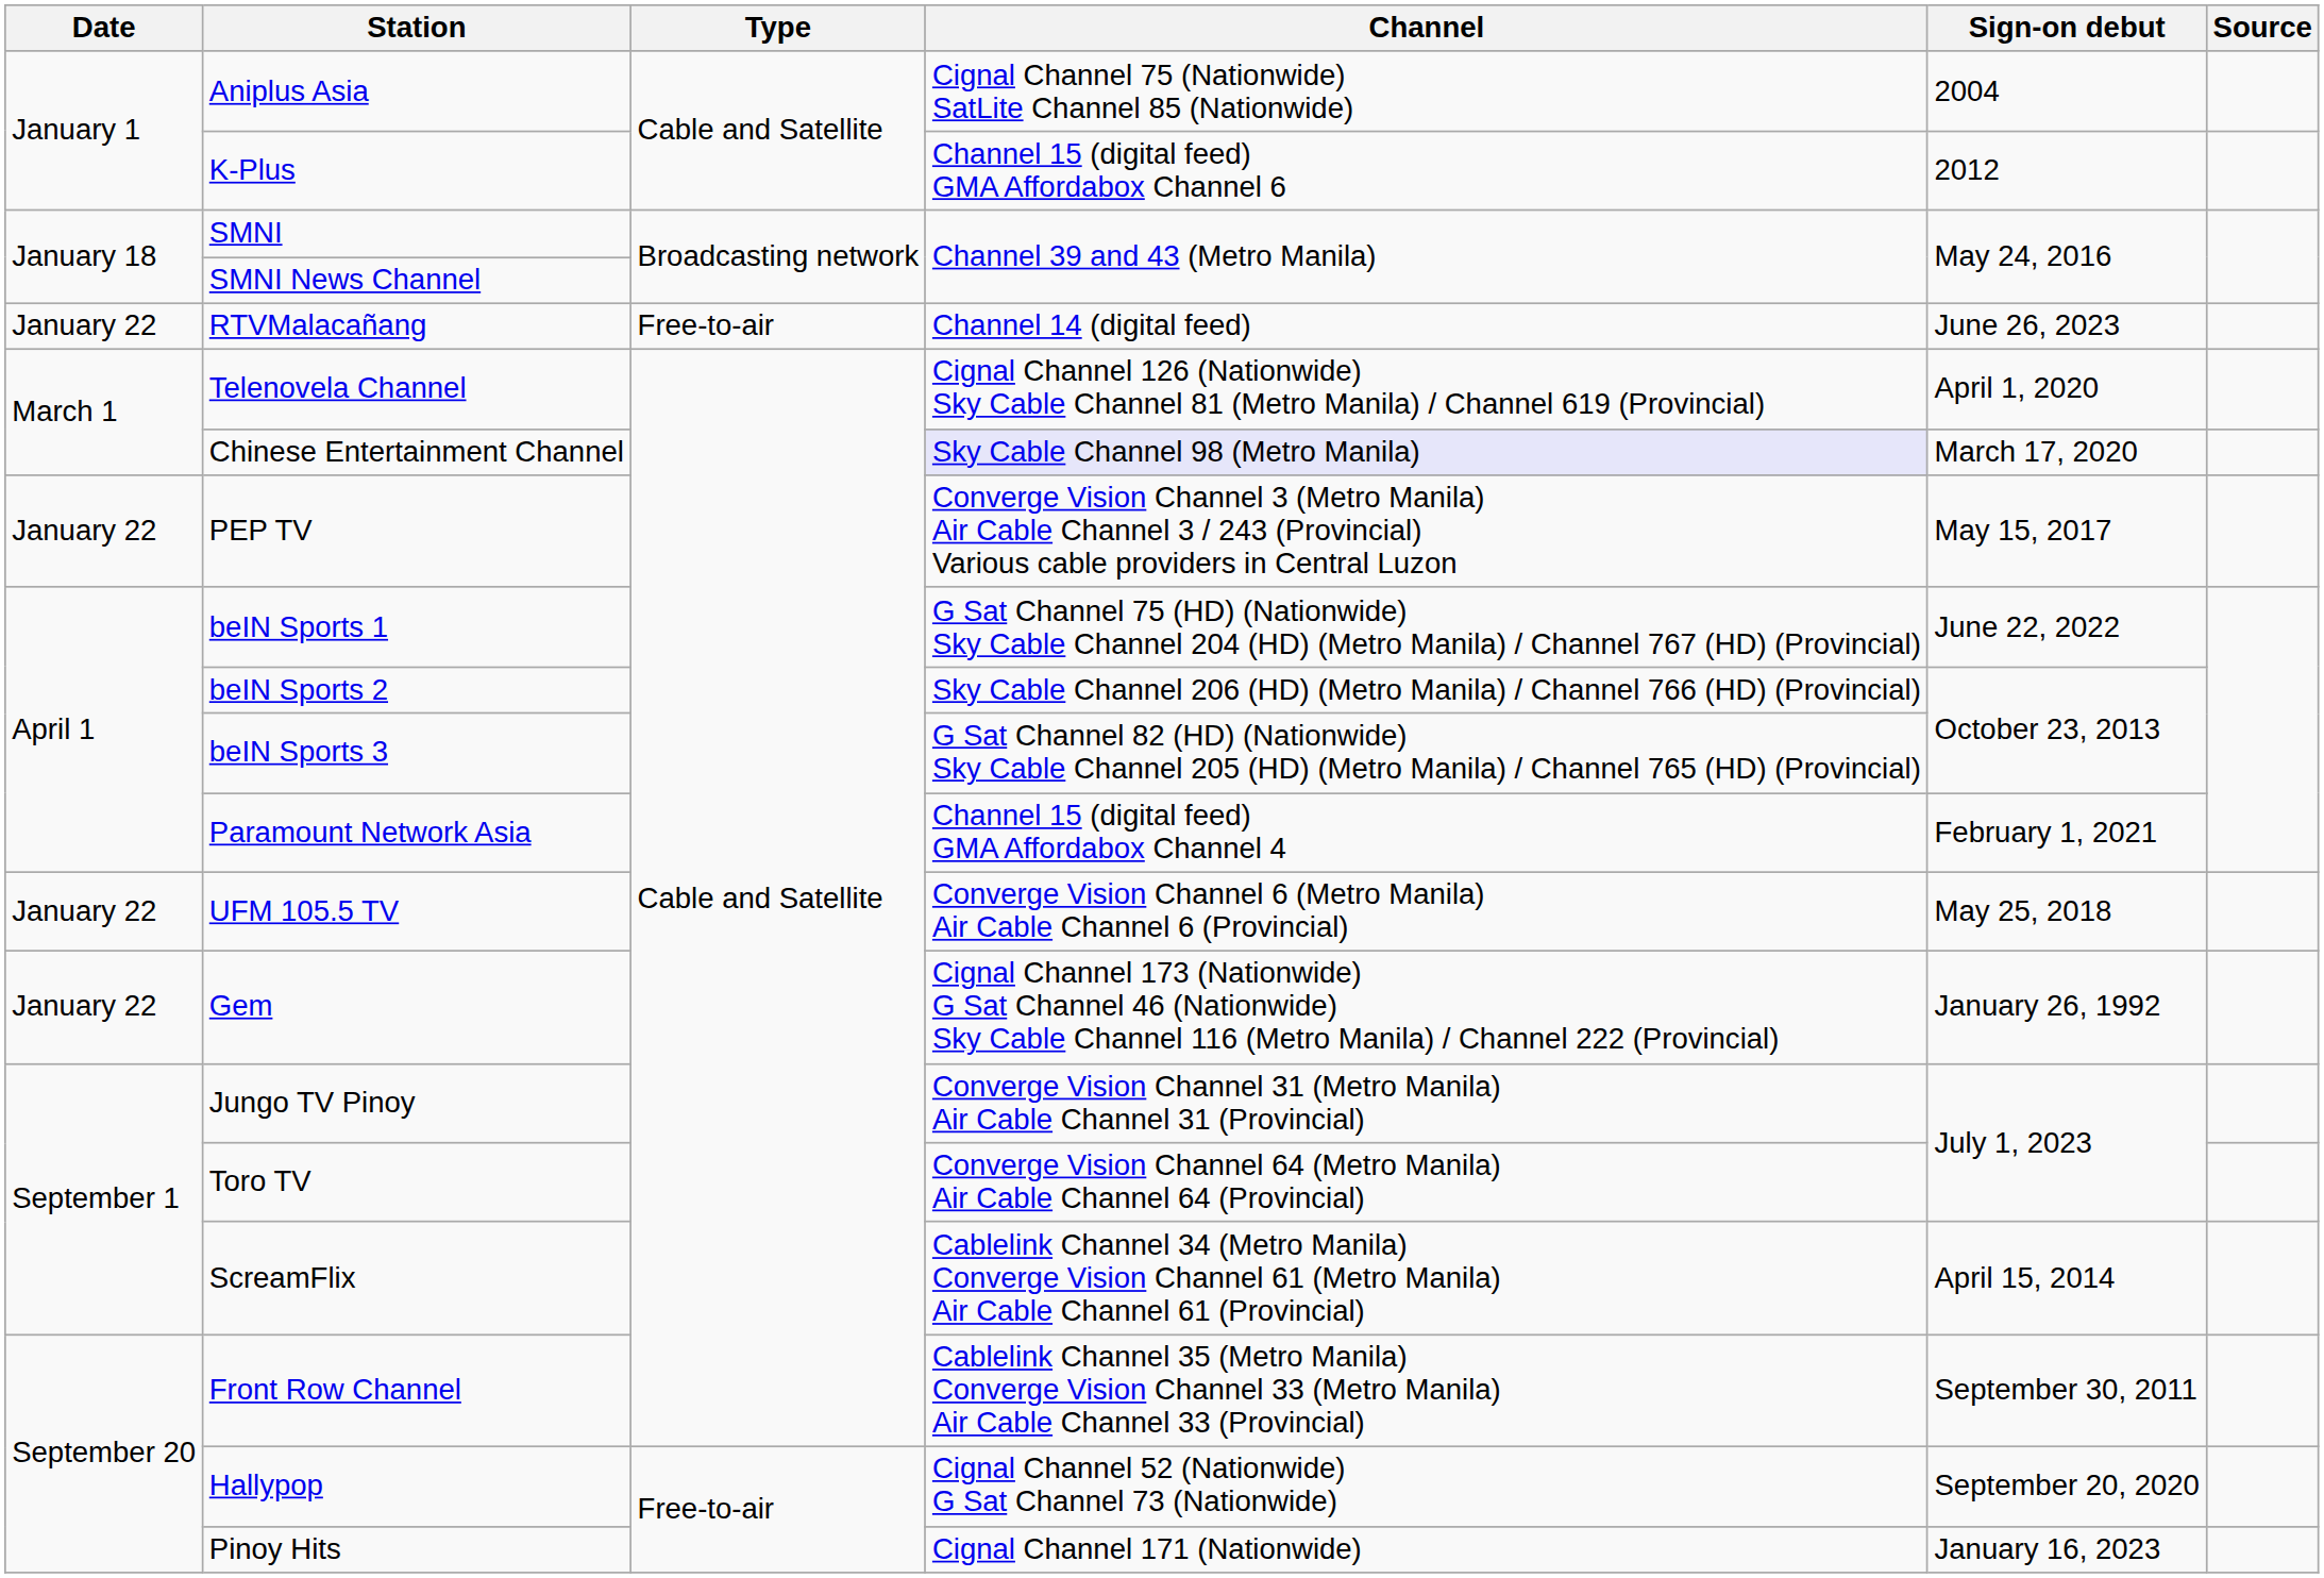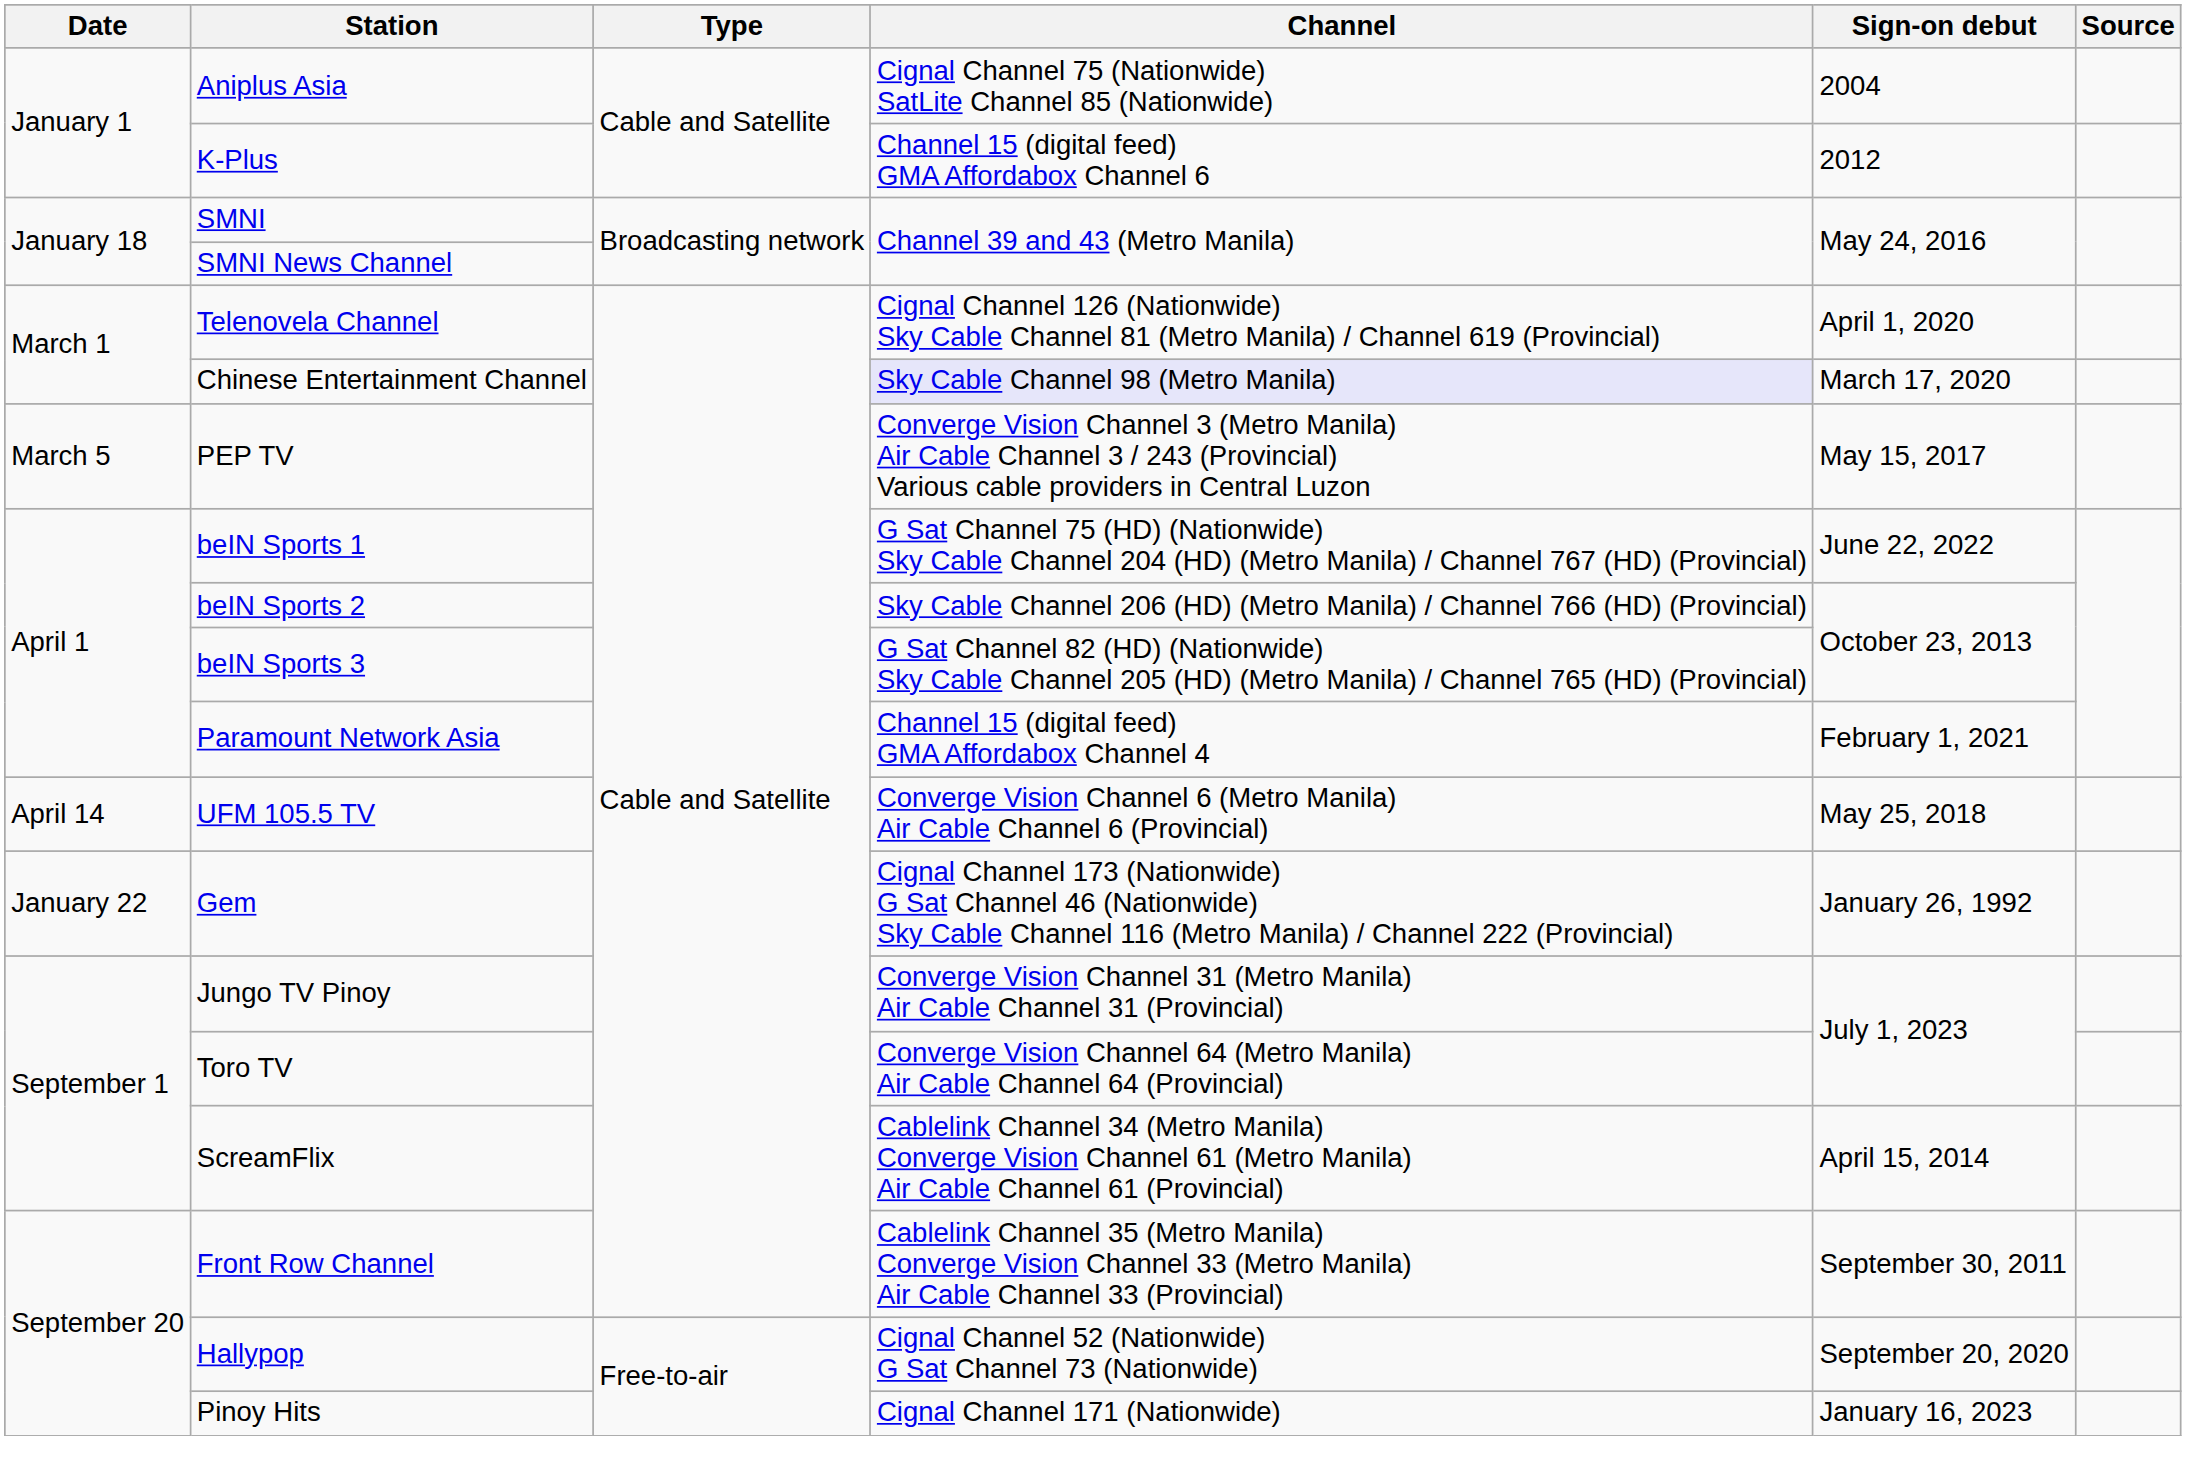- row: January 22 | RTVMalacañang | Free-to-air | Channel 14 (digital feed) | June 26, 2023
PEP TV | Date: January 22 -> March 5
UFM 105.5 TV | Date: January 22 -> April 14
